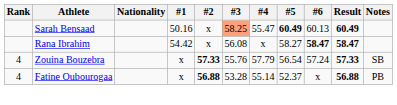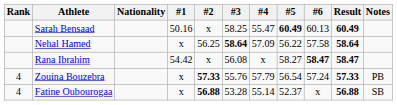Sarah Bensaad | #3: lightsalmon background -> no background
+ row: Nehal Hamed | x | 56.25 | 58.64 | 57.09 | 56.22 | 57.58 | 58.64
Zouina Bouzebra | Notes: SB -> PB
Fatine Oubourogaa | Notes: PB -> SB
